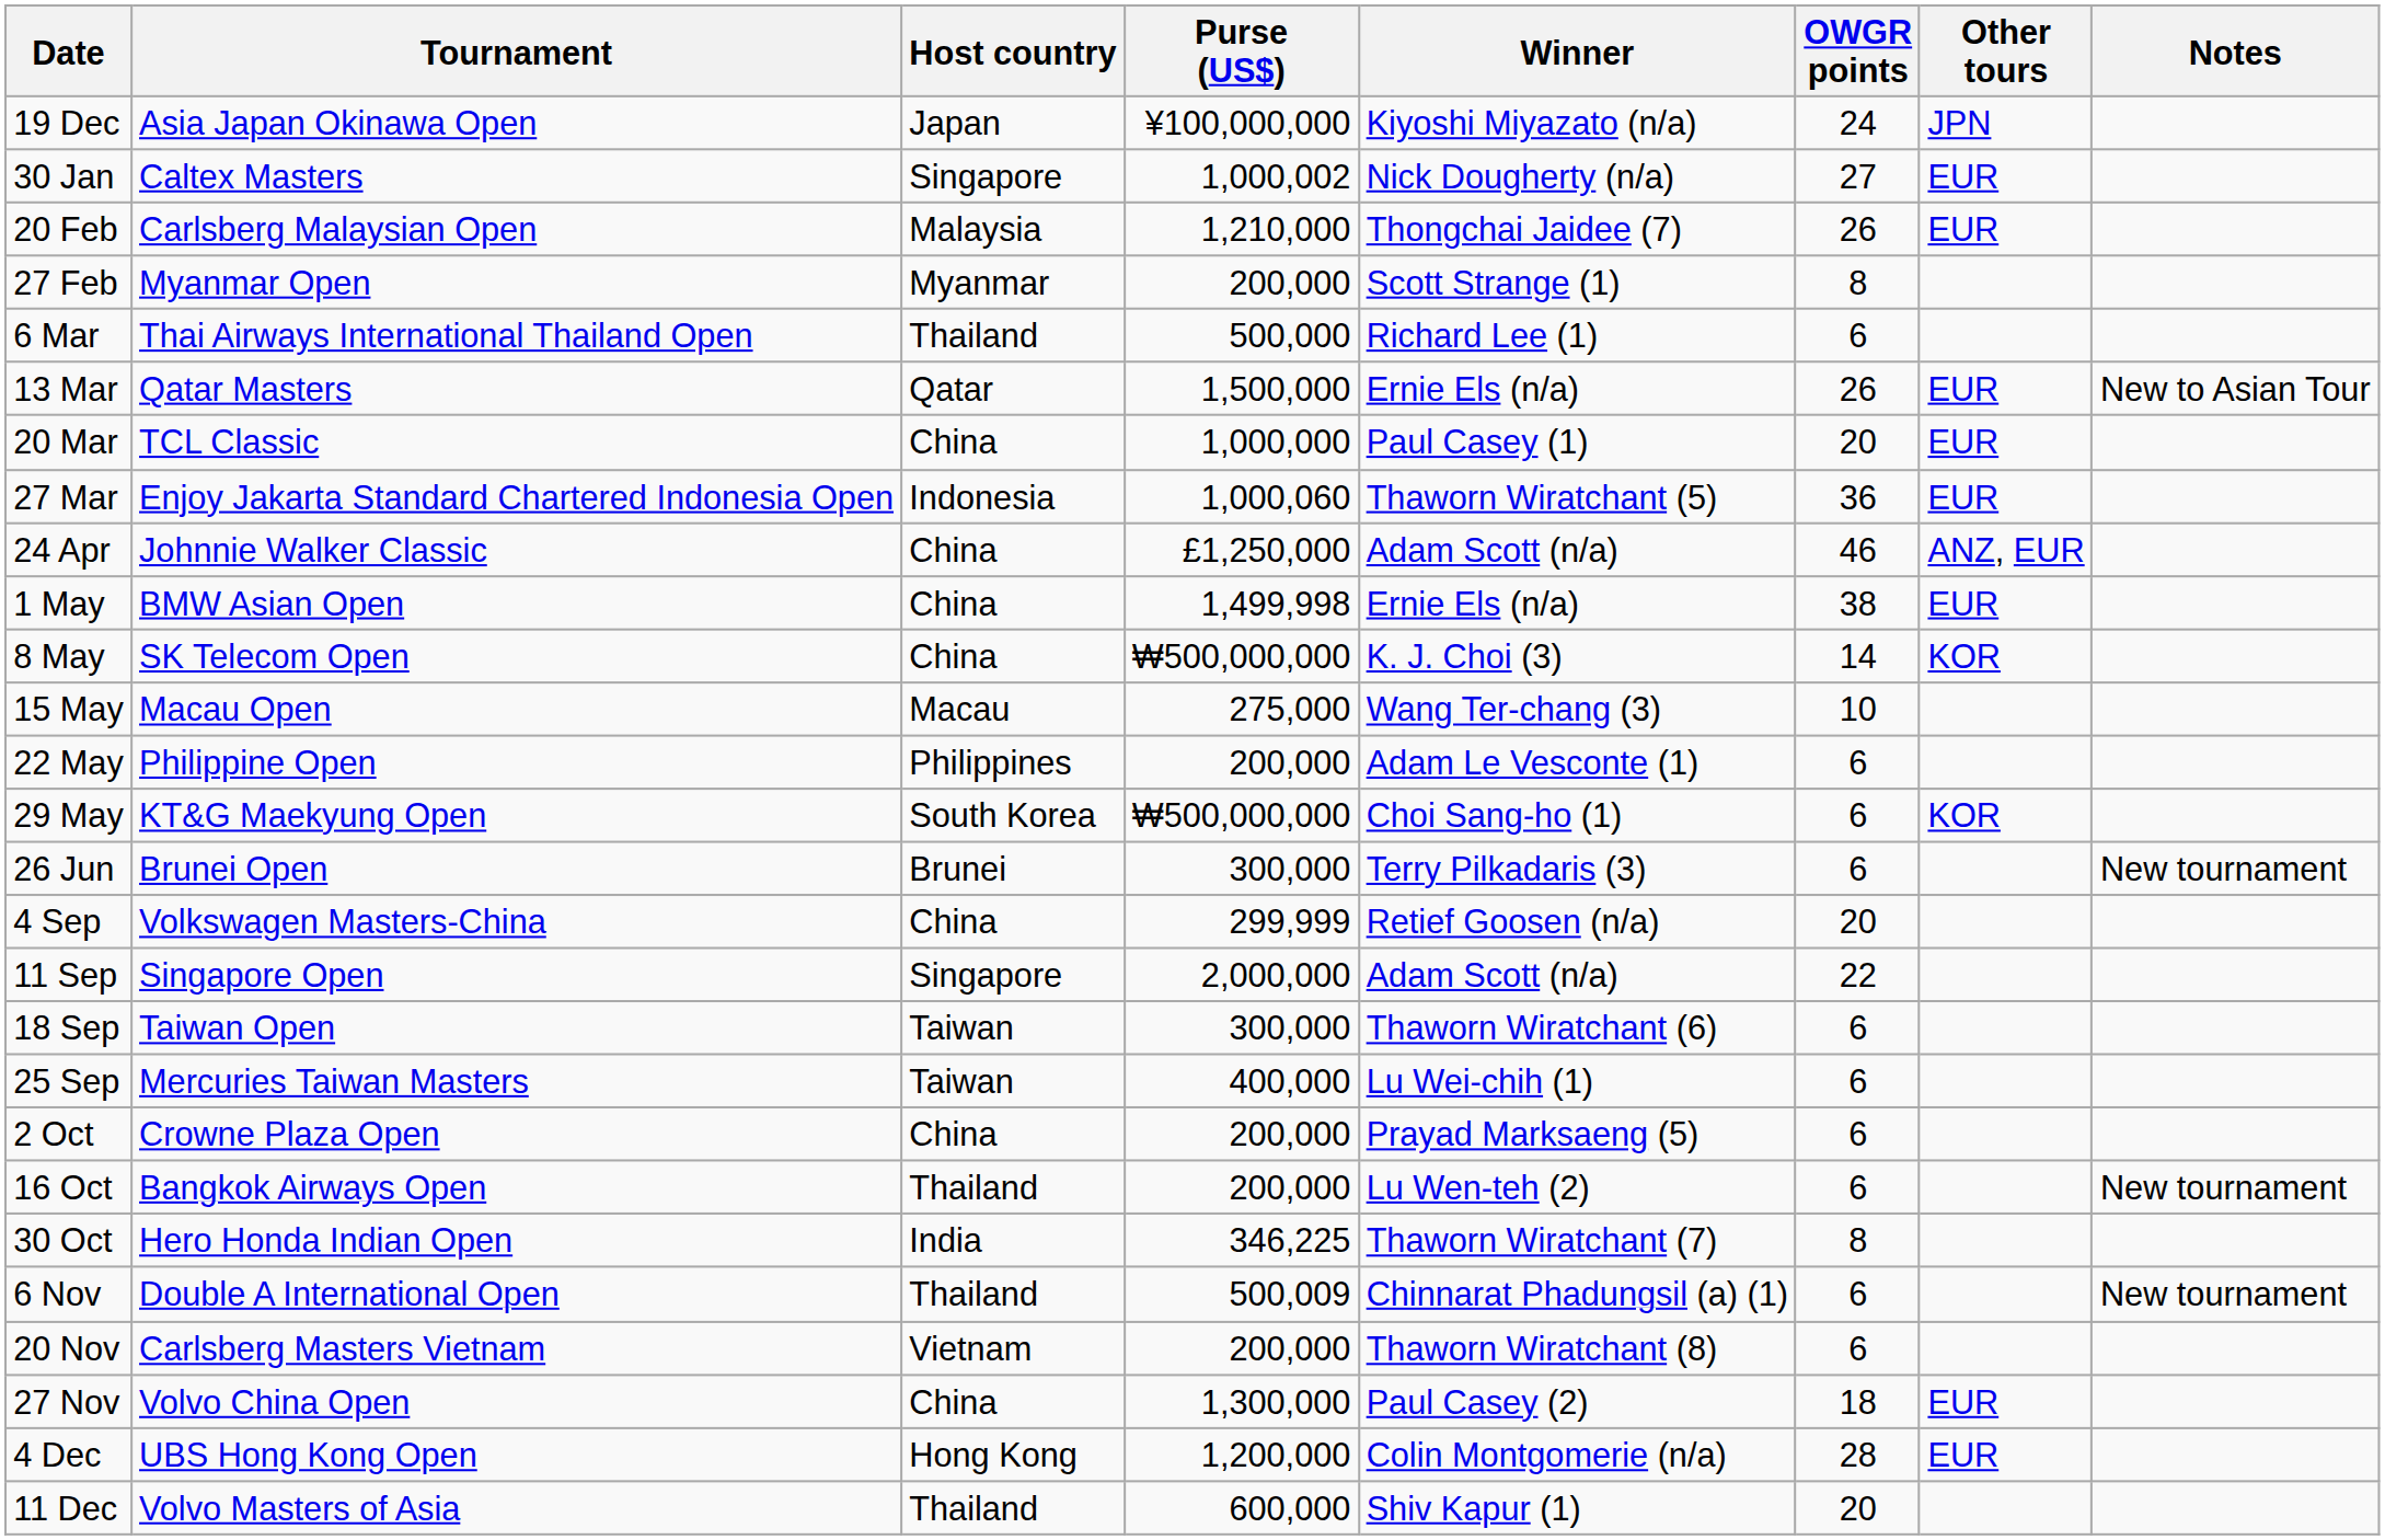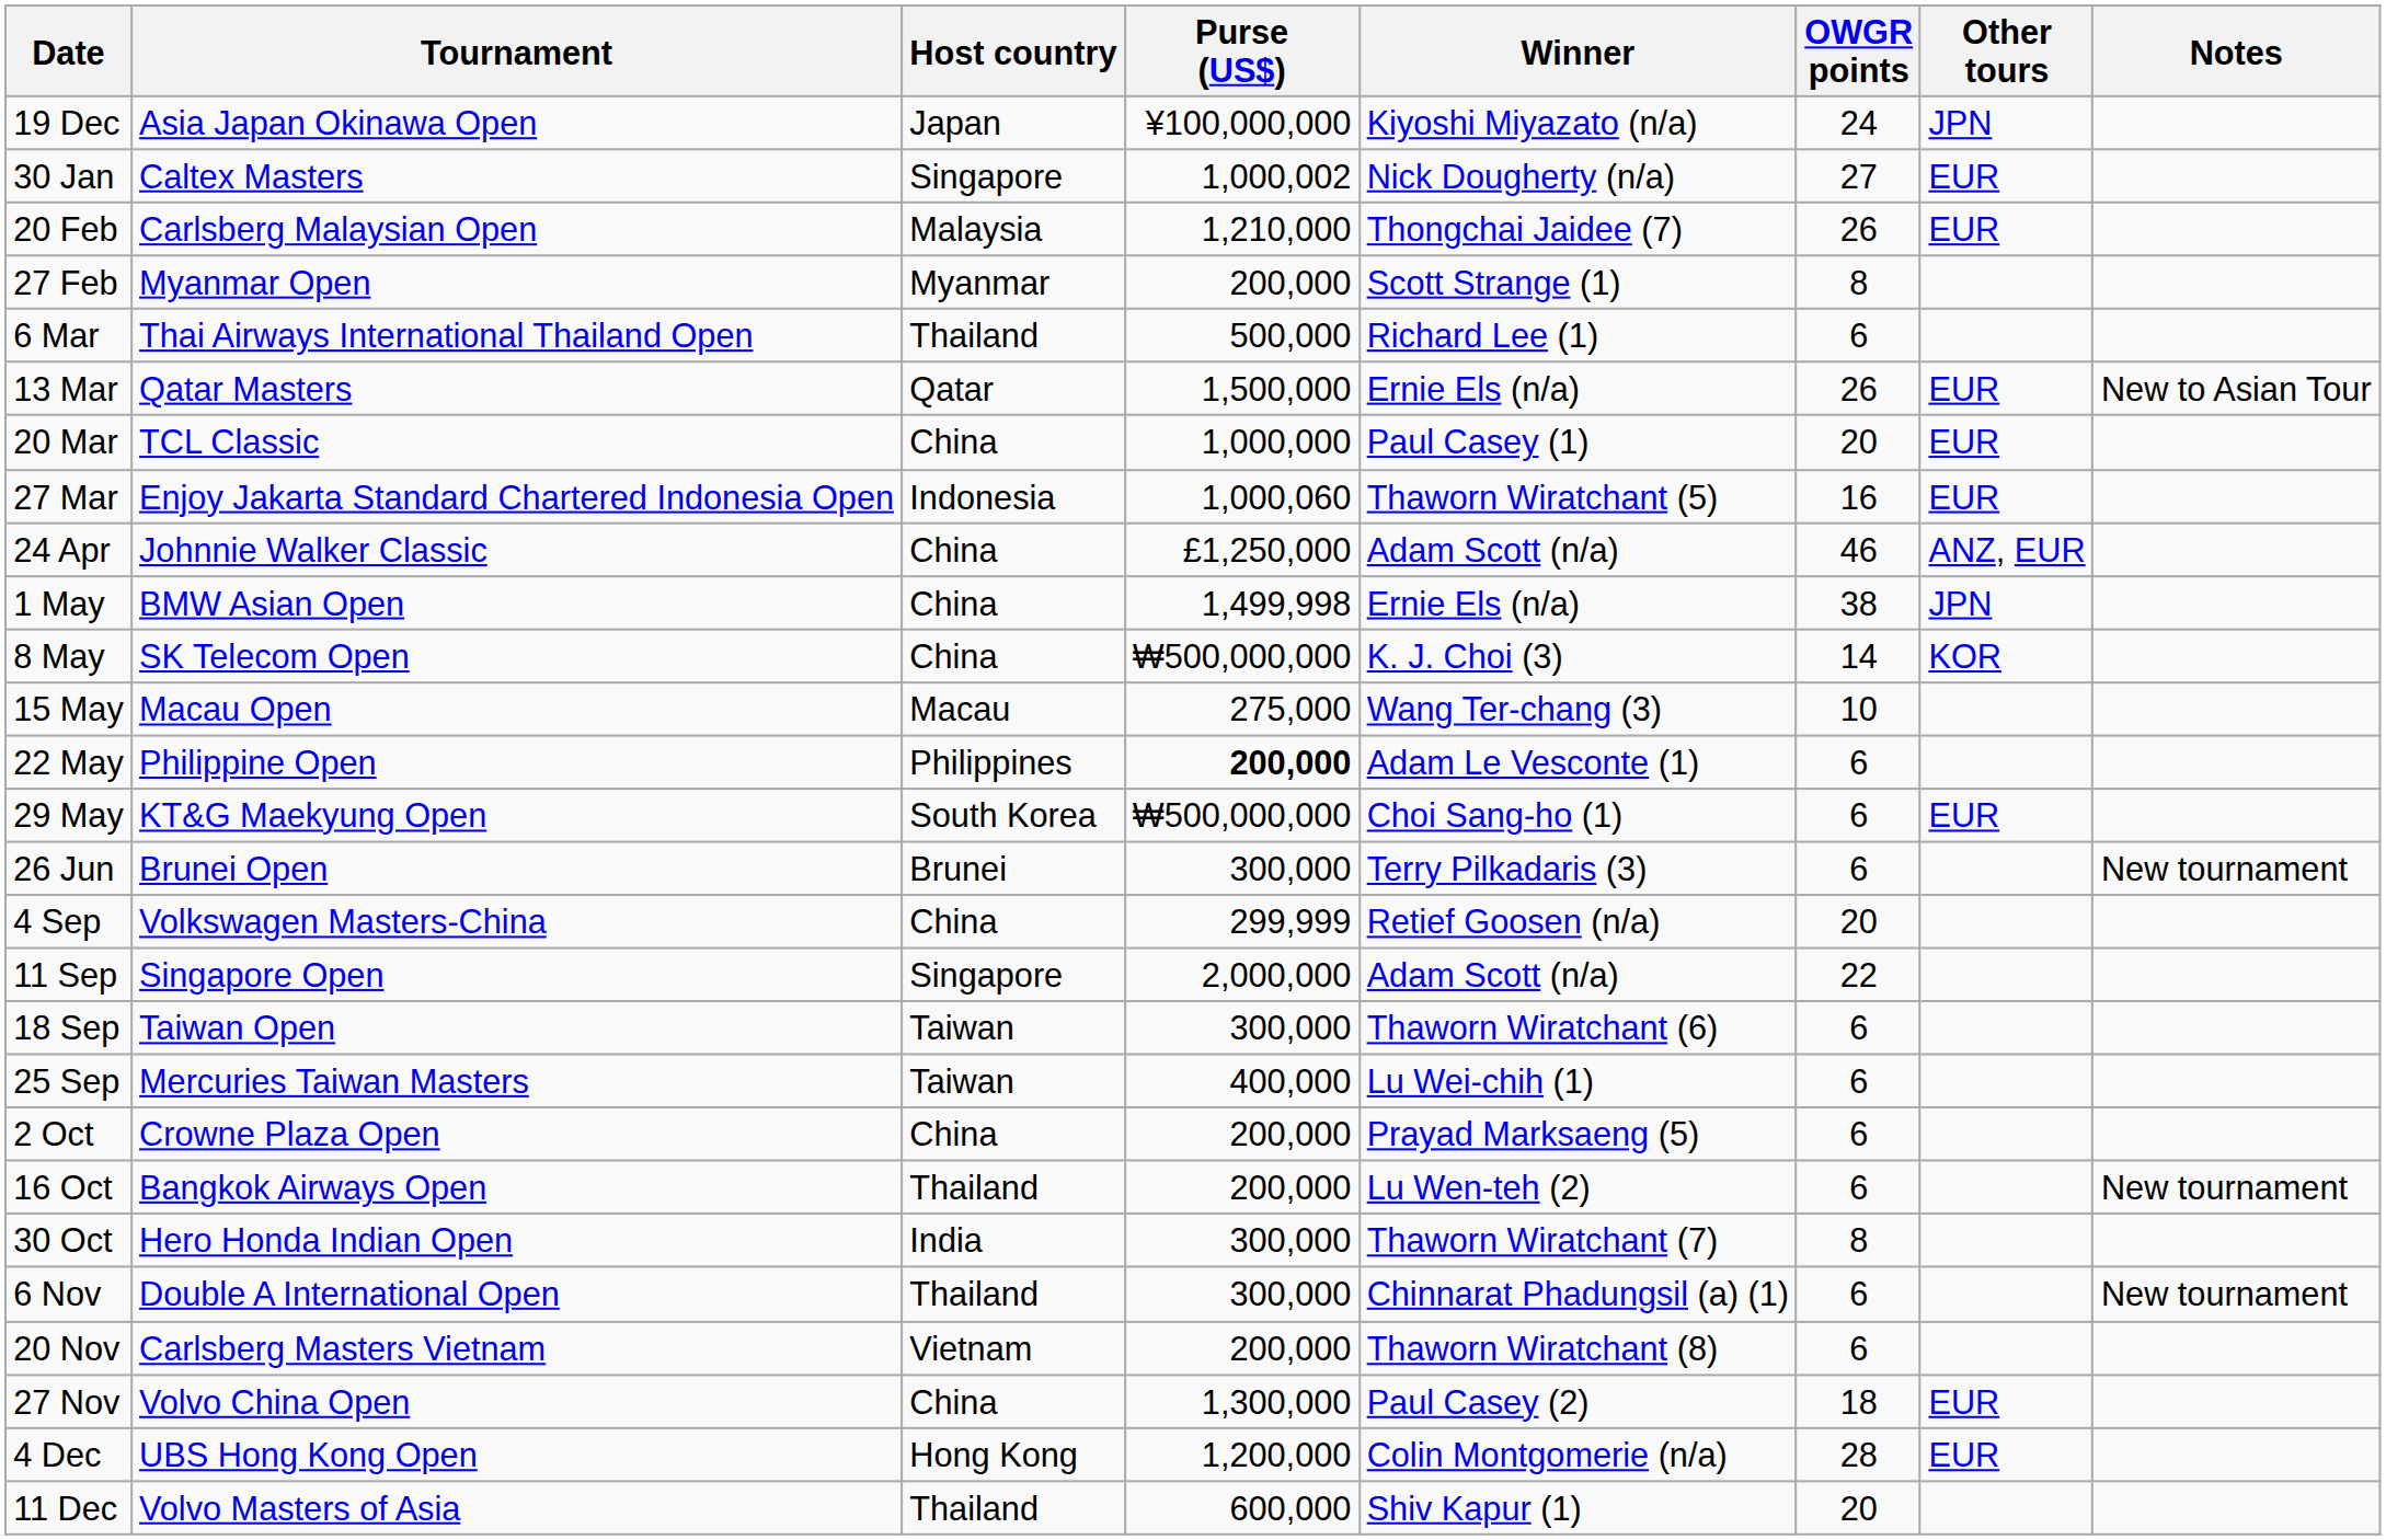27 Mar | OWGR points: 36 -> 16
1 May | Other tours: EUR -> JPN
22 May | Purse (US$): normal -> bold
29 May | Other tours: KOR -> EUR
30 Oct | Purse (US$): 346,225 -> 300,000
6 Nov | Purse (US$): 500,009 -> 300,000
